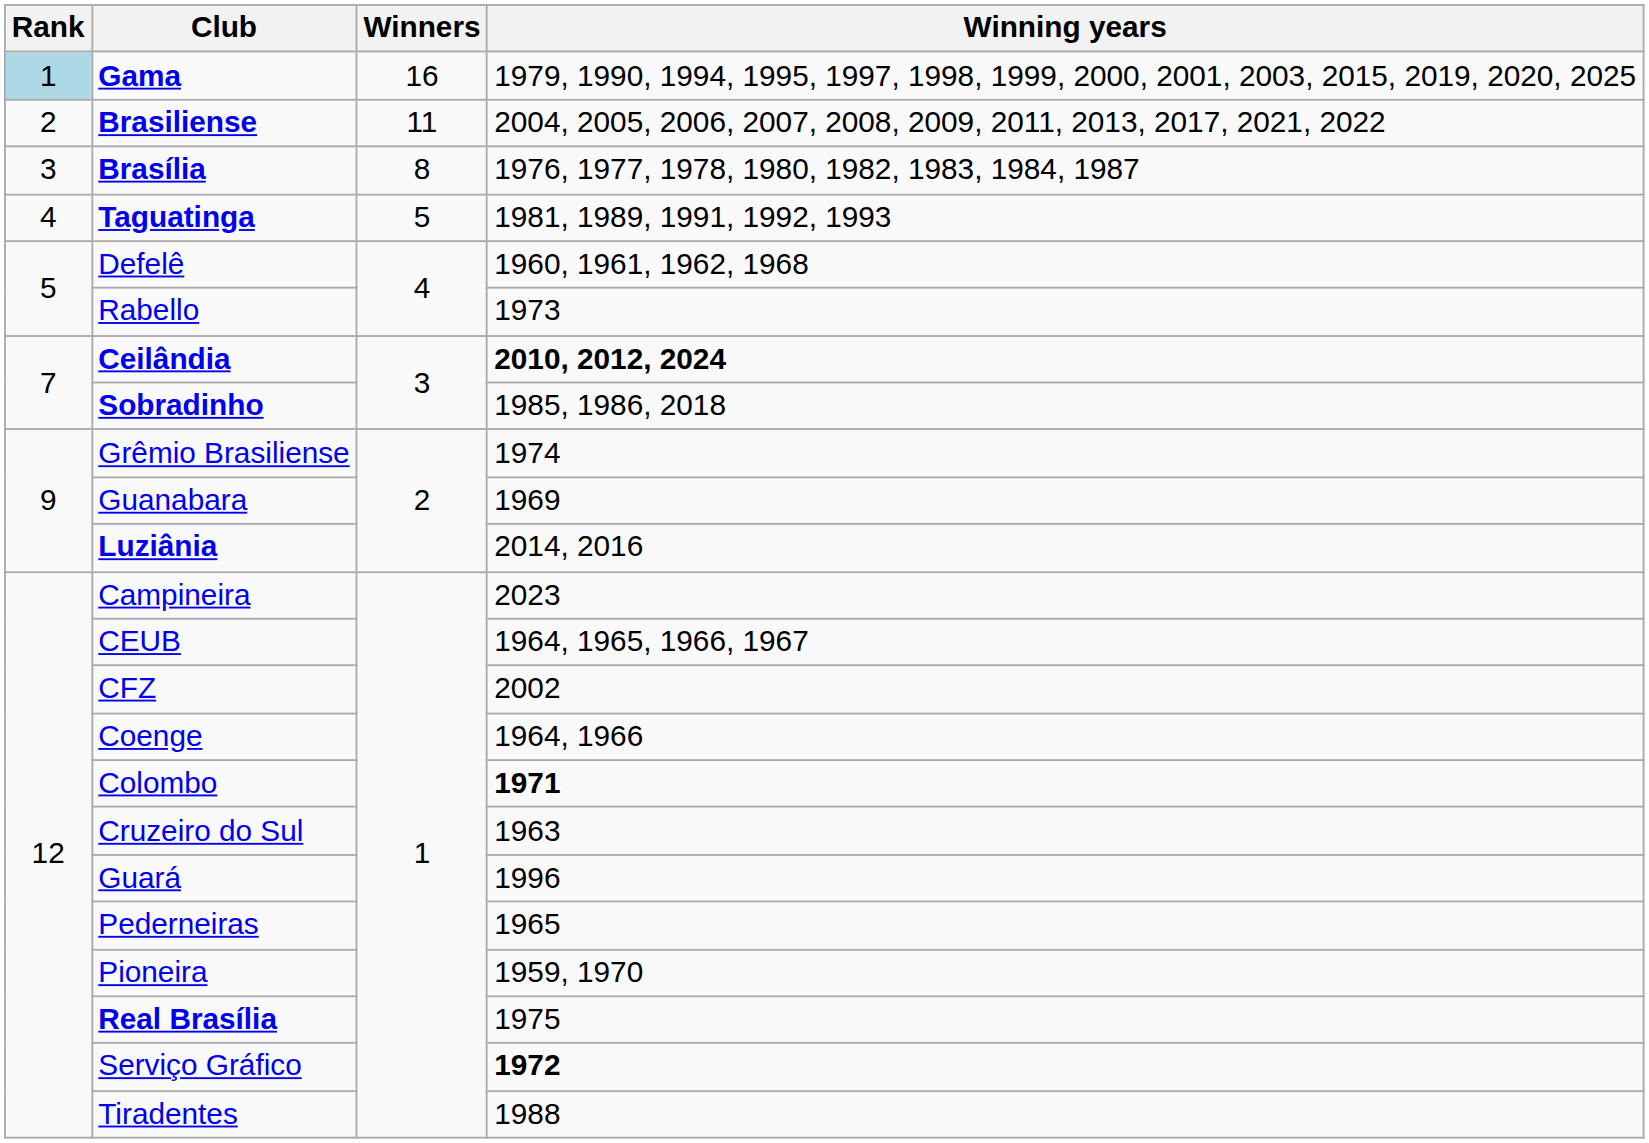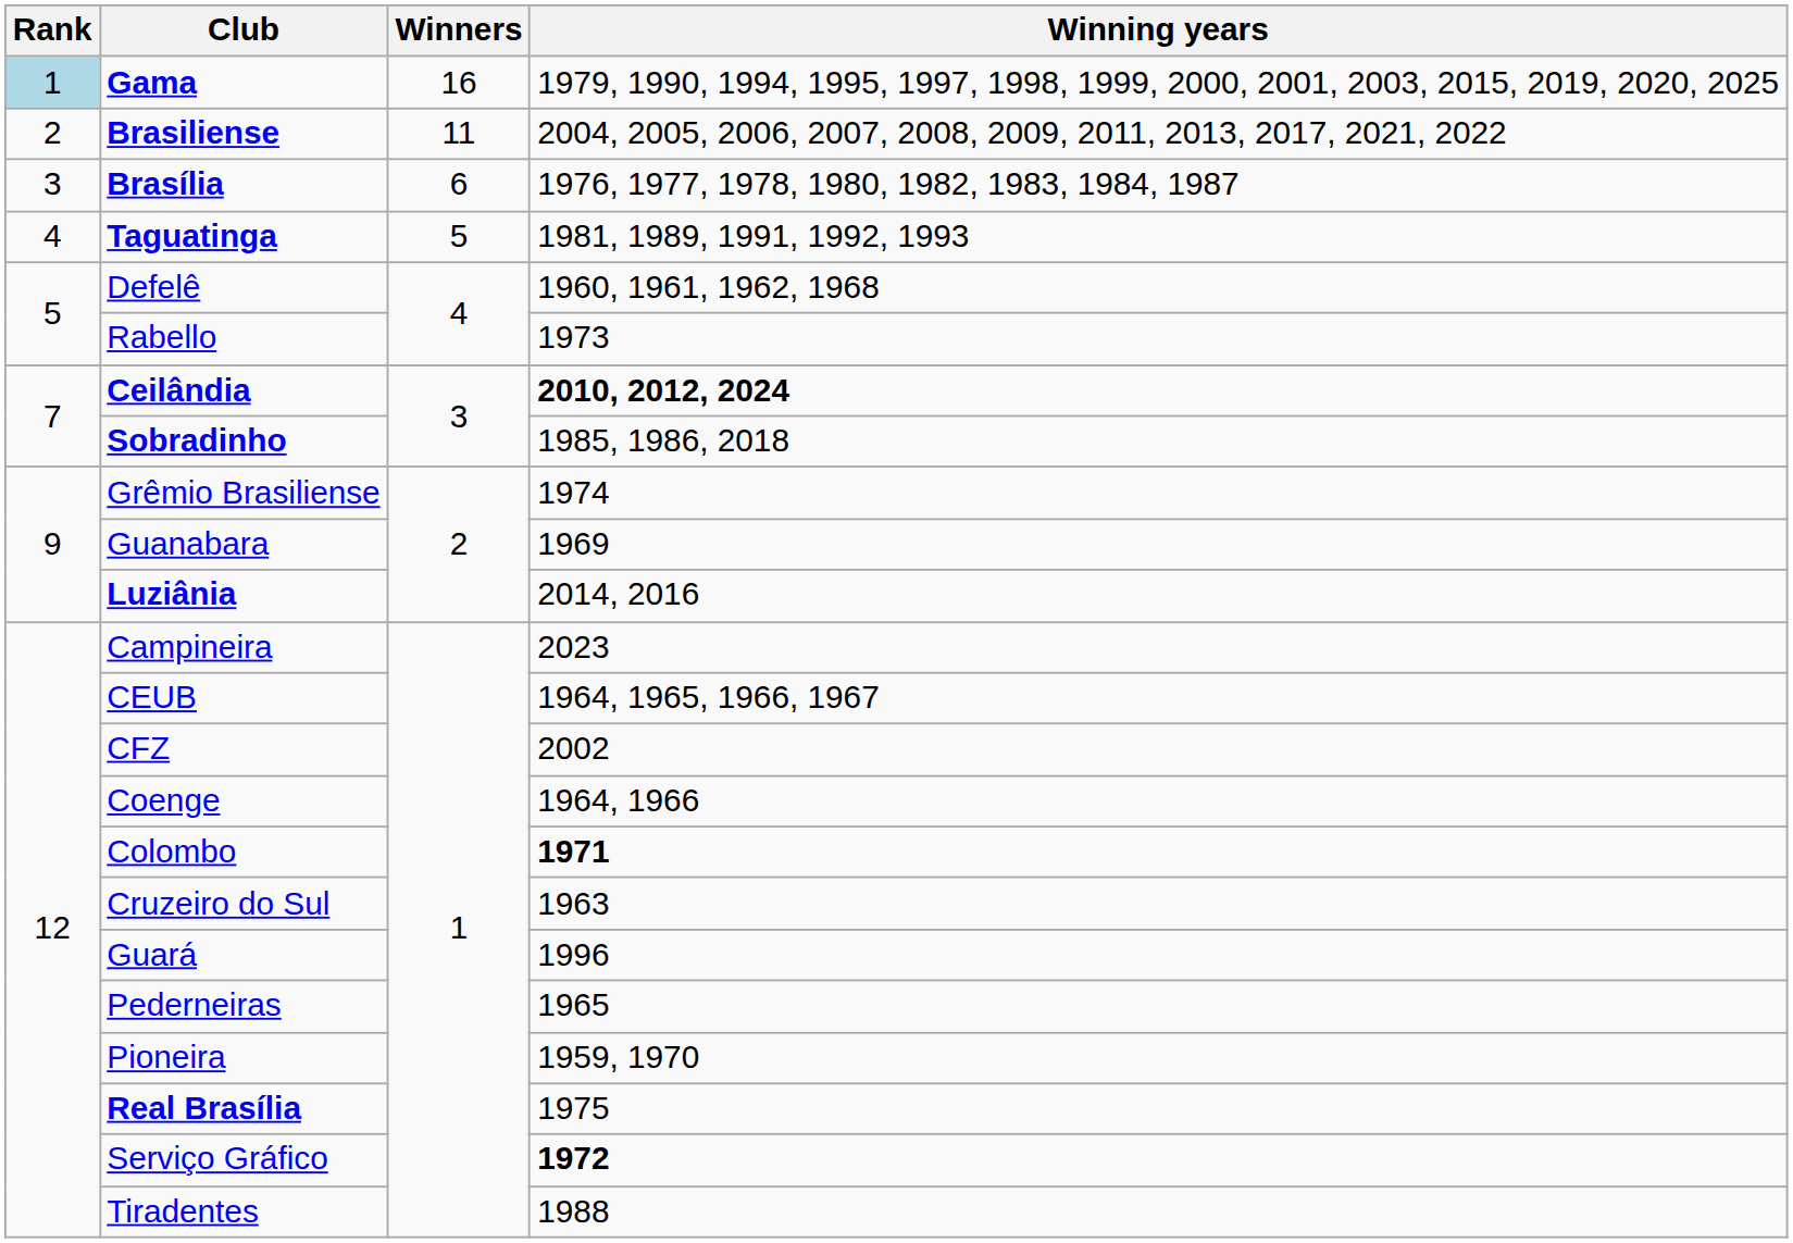Brasília | Winners: 8 -> 6
